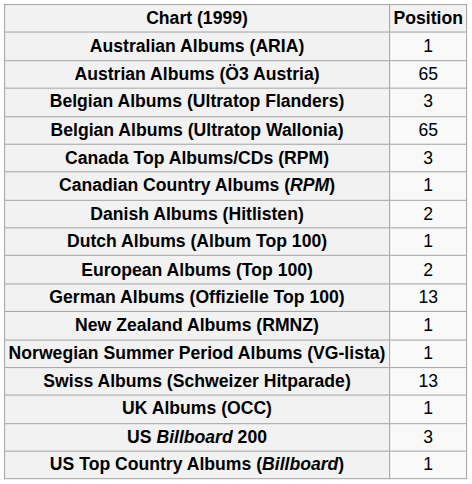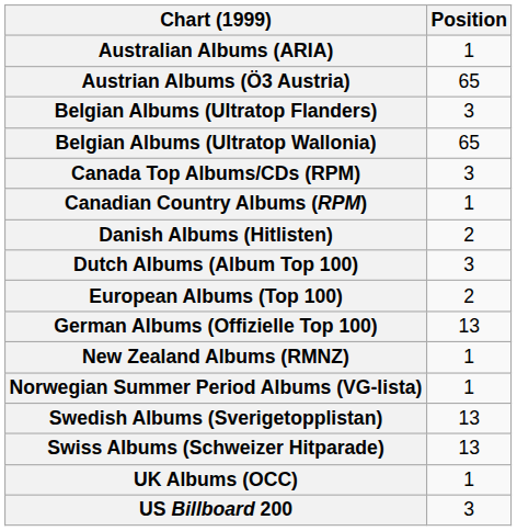Dutch Albums (Album Top 100) | Position: 1 -> 3
+ row: Swedish Albums (Sverigetopplistan) | 13
- row: US Top Country Albums (Billboard) | 1
